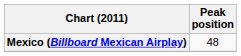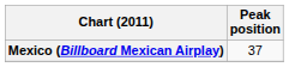Mexico (Billboard Mexican Airplay) | Peak position: 48 -> 37
